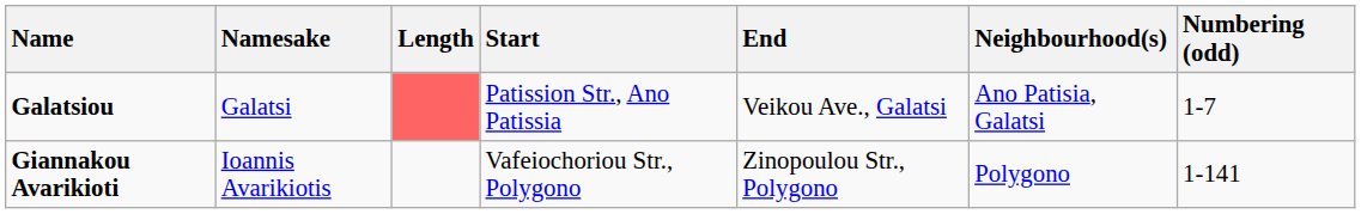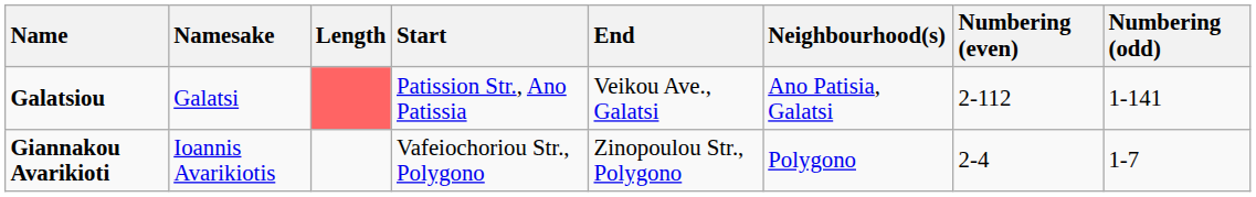+ column: Numbering (even) | 2-112 | 2-4
Galatsiou | Numbering (odd): 1-7 -> 1-141
Giannakou Avarikioti | Numbering (odd): 1-141 -> 1-7
